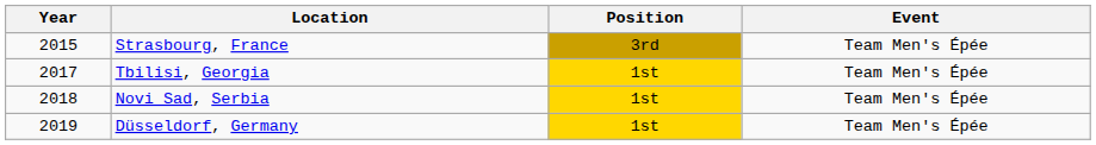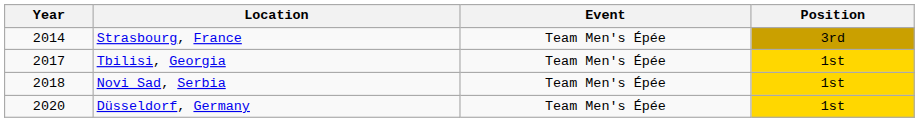columns swapped: Event <-> Position
Strasbourg, France | Year: 2015 -> 2014
Düsseldorf, Germany | Year: 2019 -> 2020
